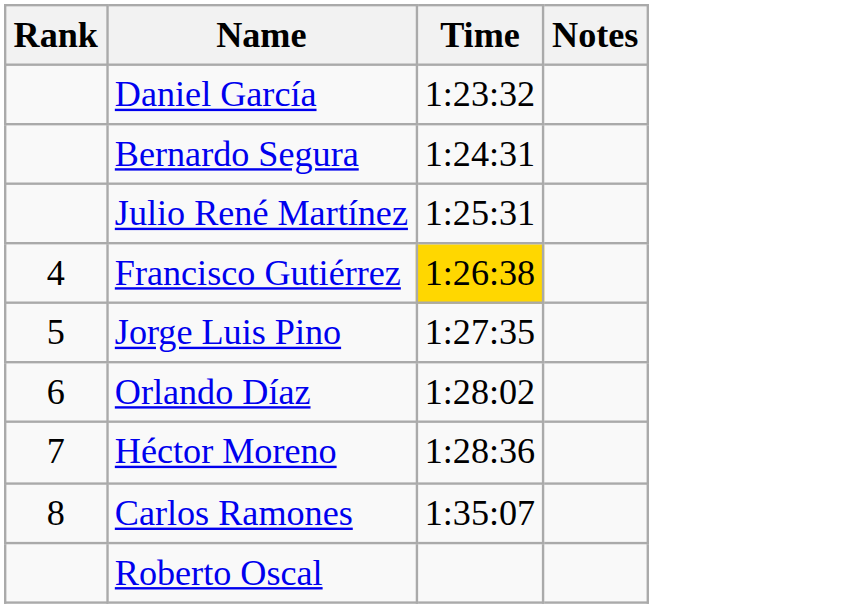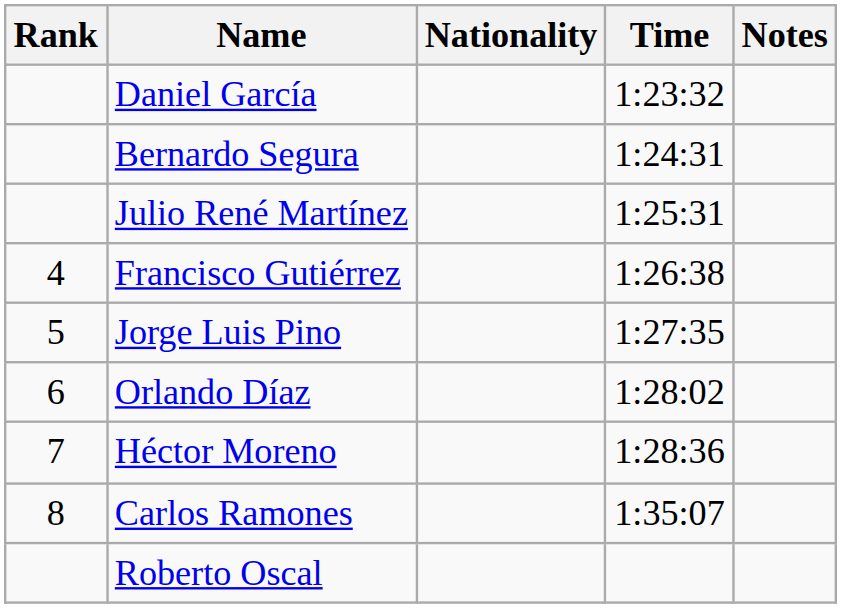+ column: Nationality
Francisco Gutiérrez | Time: gold background -> no background
